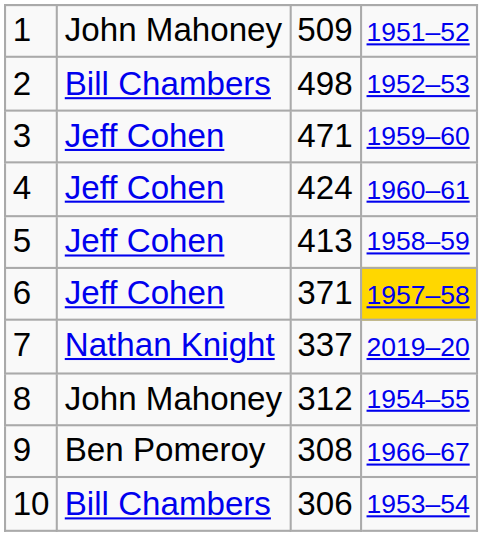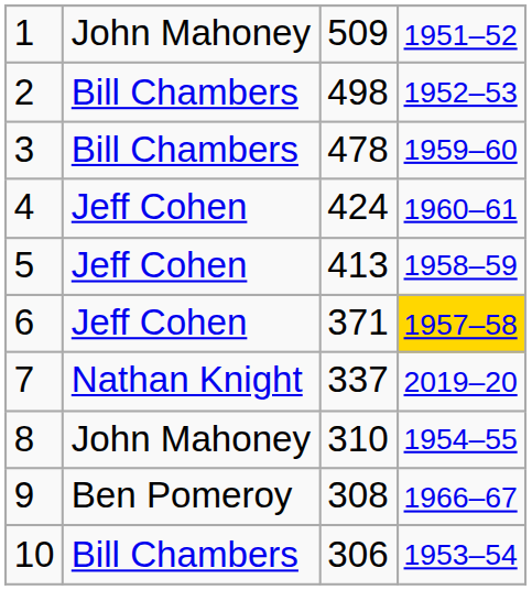3 | column 2: Jeff Cohen -> Bill Chambers
3 | column 3: 471 -> 478
8 | column 3: 312 -> 310
